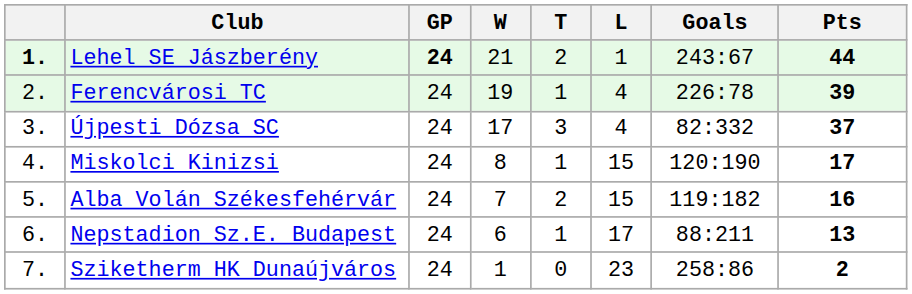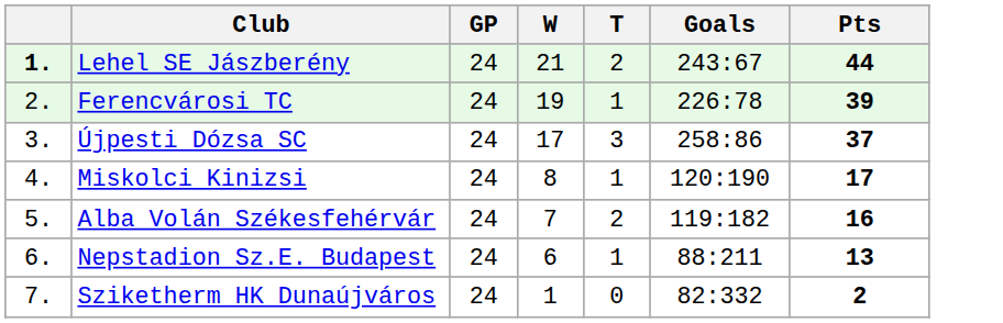- column: L | 1 | 4 | 4 | 15 | 15 | 17 | 23
Lehel SE Jászberény | GP: bold -> normal
Újpesti Dózsa SC | Goals: 82:332 -> 258:86
Sziketherm HK Dunaújváros | Goals: 258:86 -> 82:332
